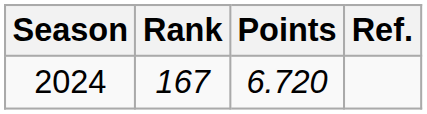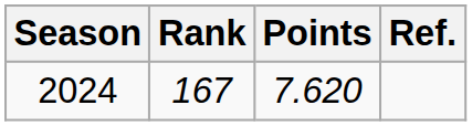2024 | Points: 6.720 -> 7.620
